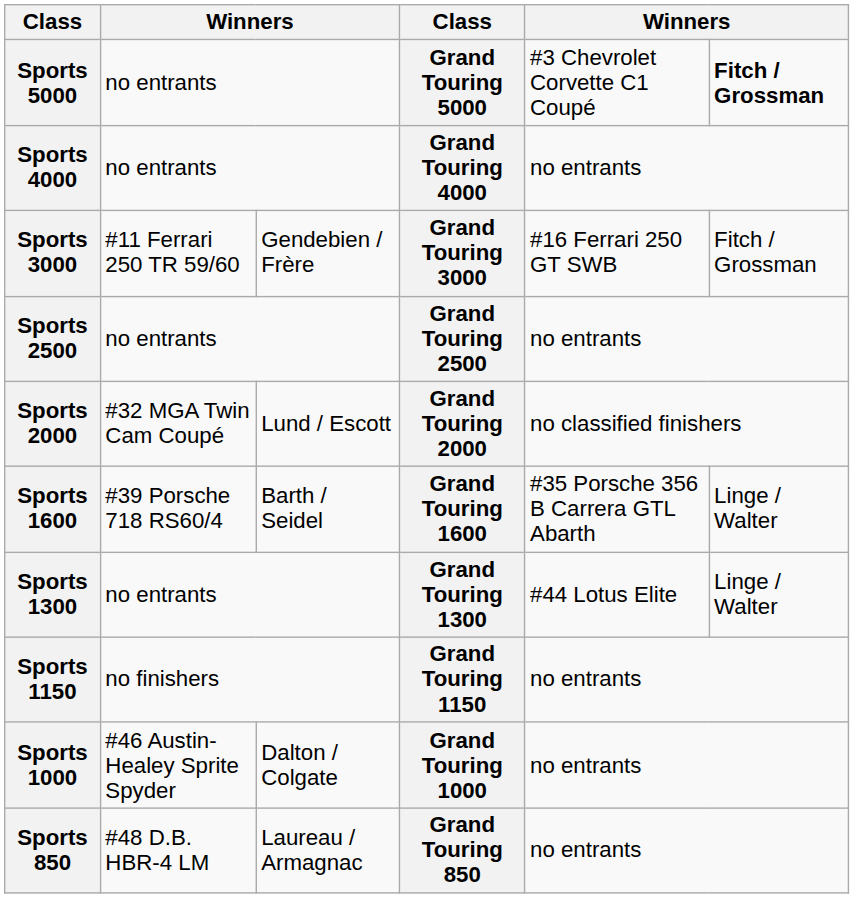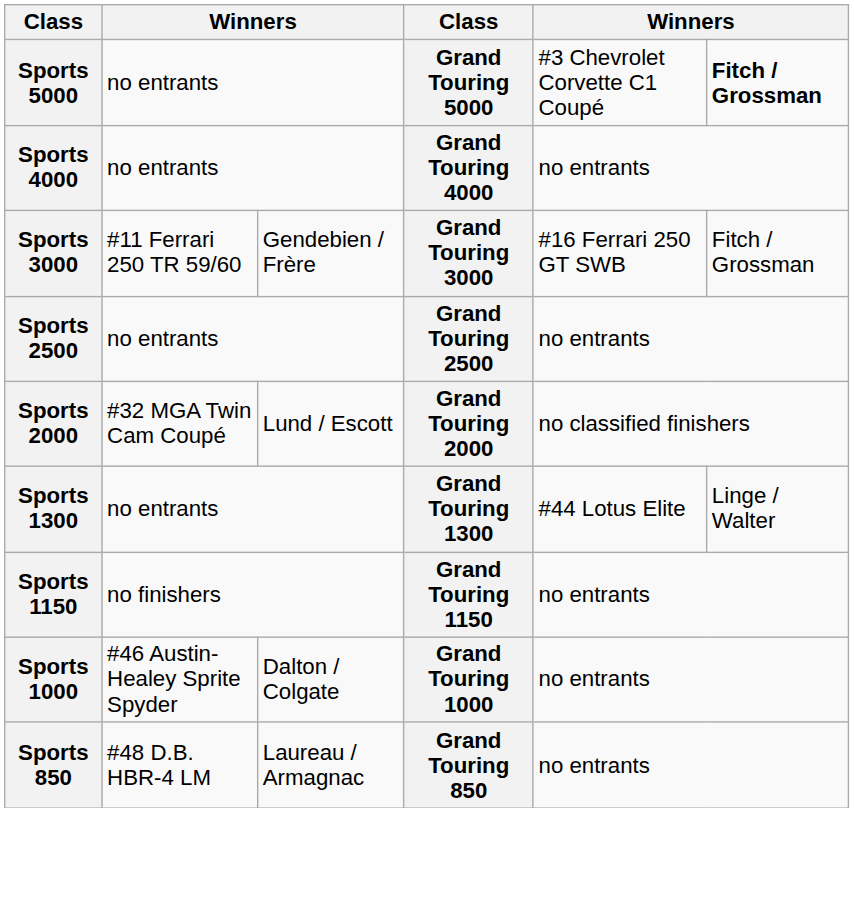- row: Sports 1600 | #39 Porsche 718 RS60/4 | Barth / Seidel | Grand Touring 1600 | #35 Porsche 356 B Carrera GTL Abarth | Linge / Walter
